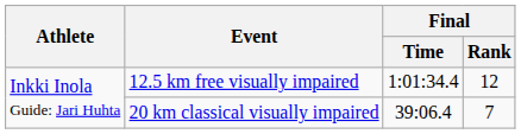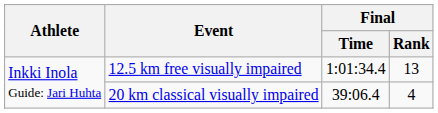12.5 km free visually impaired | Final / Rank: 12 -> 13
20 km classical visually impaired | Final / Rank: 7 -> 4
